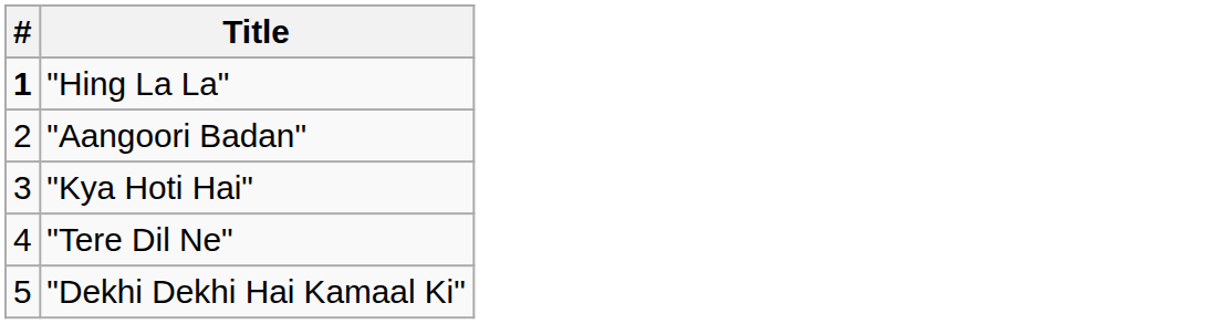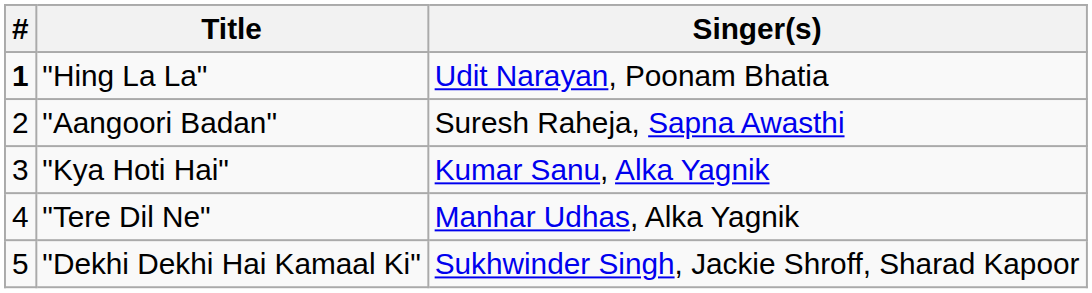+ column: Singer(s) | Udit Narayan, Poonam Bhatia | Suresh Raheja, Sapna Awasthi | Kumar Sanu, Alka Yagnik | Manhar Udhas, Alka Yagnik | Sukhwinder Singh, Jackie Shroff, Sharad Kapoor
